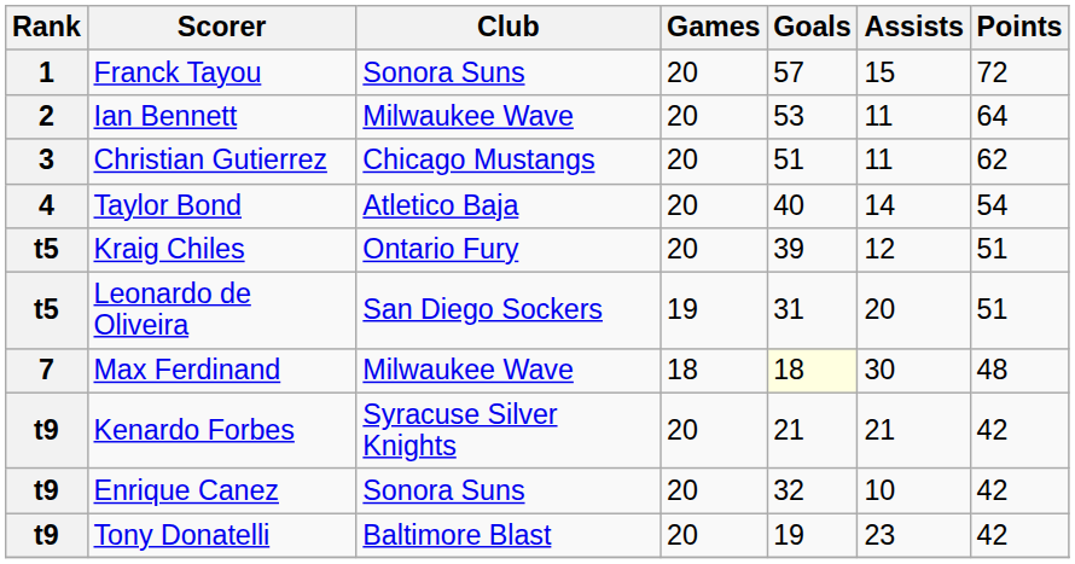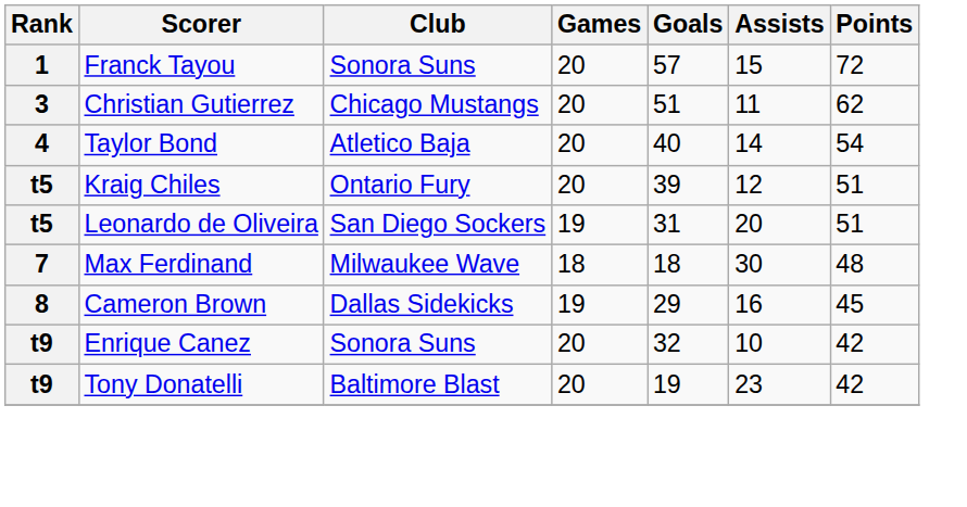- row: 2 | Ian Bennett | Milwaukee Wave | 20 | 53 | 11 | 64
Max Ferdinand | Goals: lightyellow background -> no background
+ row: 8 | Cameron Brown | Dallas Sidekicks | 19 | 29 | 16 | 45
- row: t9 | Kenardo Forbes | Syracuse Silver Knights | 20 | 21 | 21 | 42
